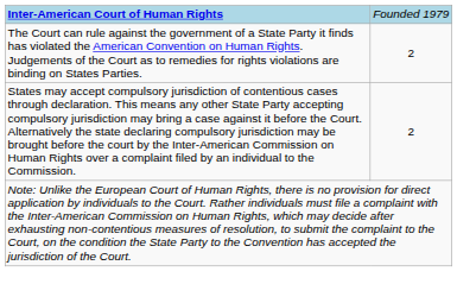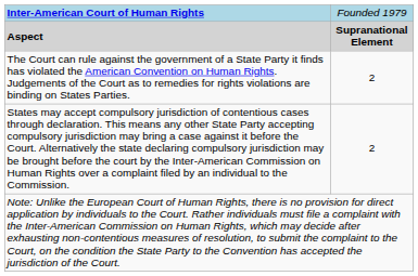+ row: Aspect | Supranational Element
